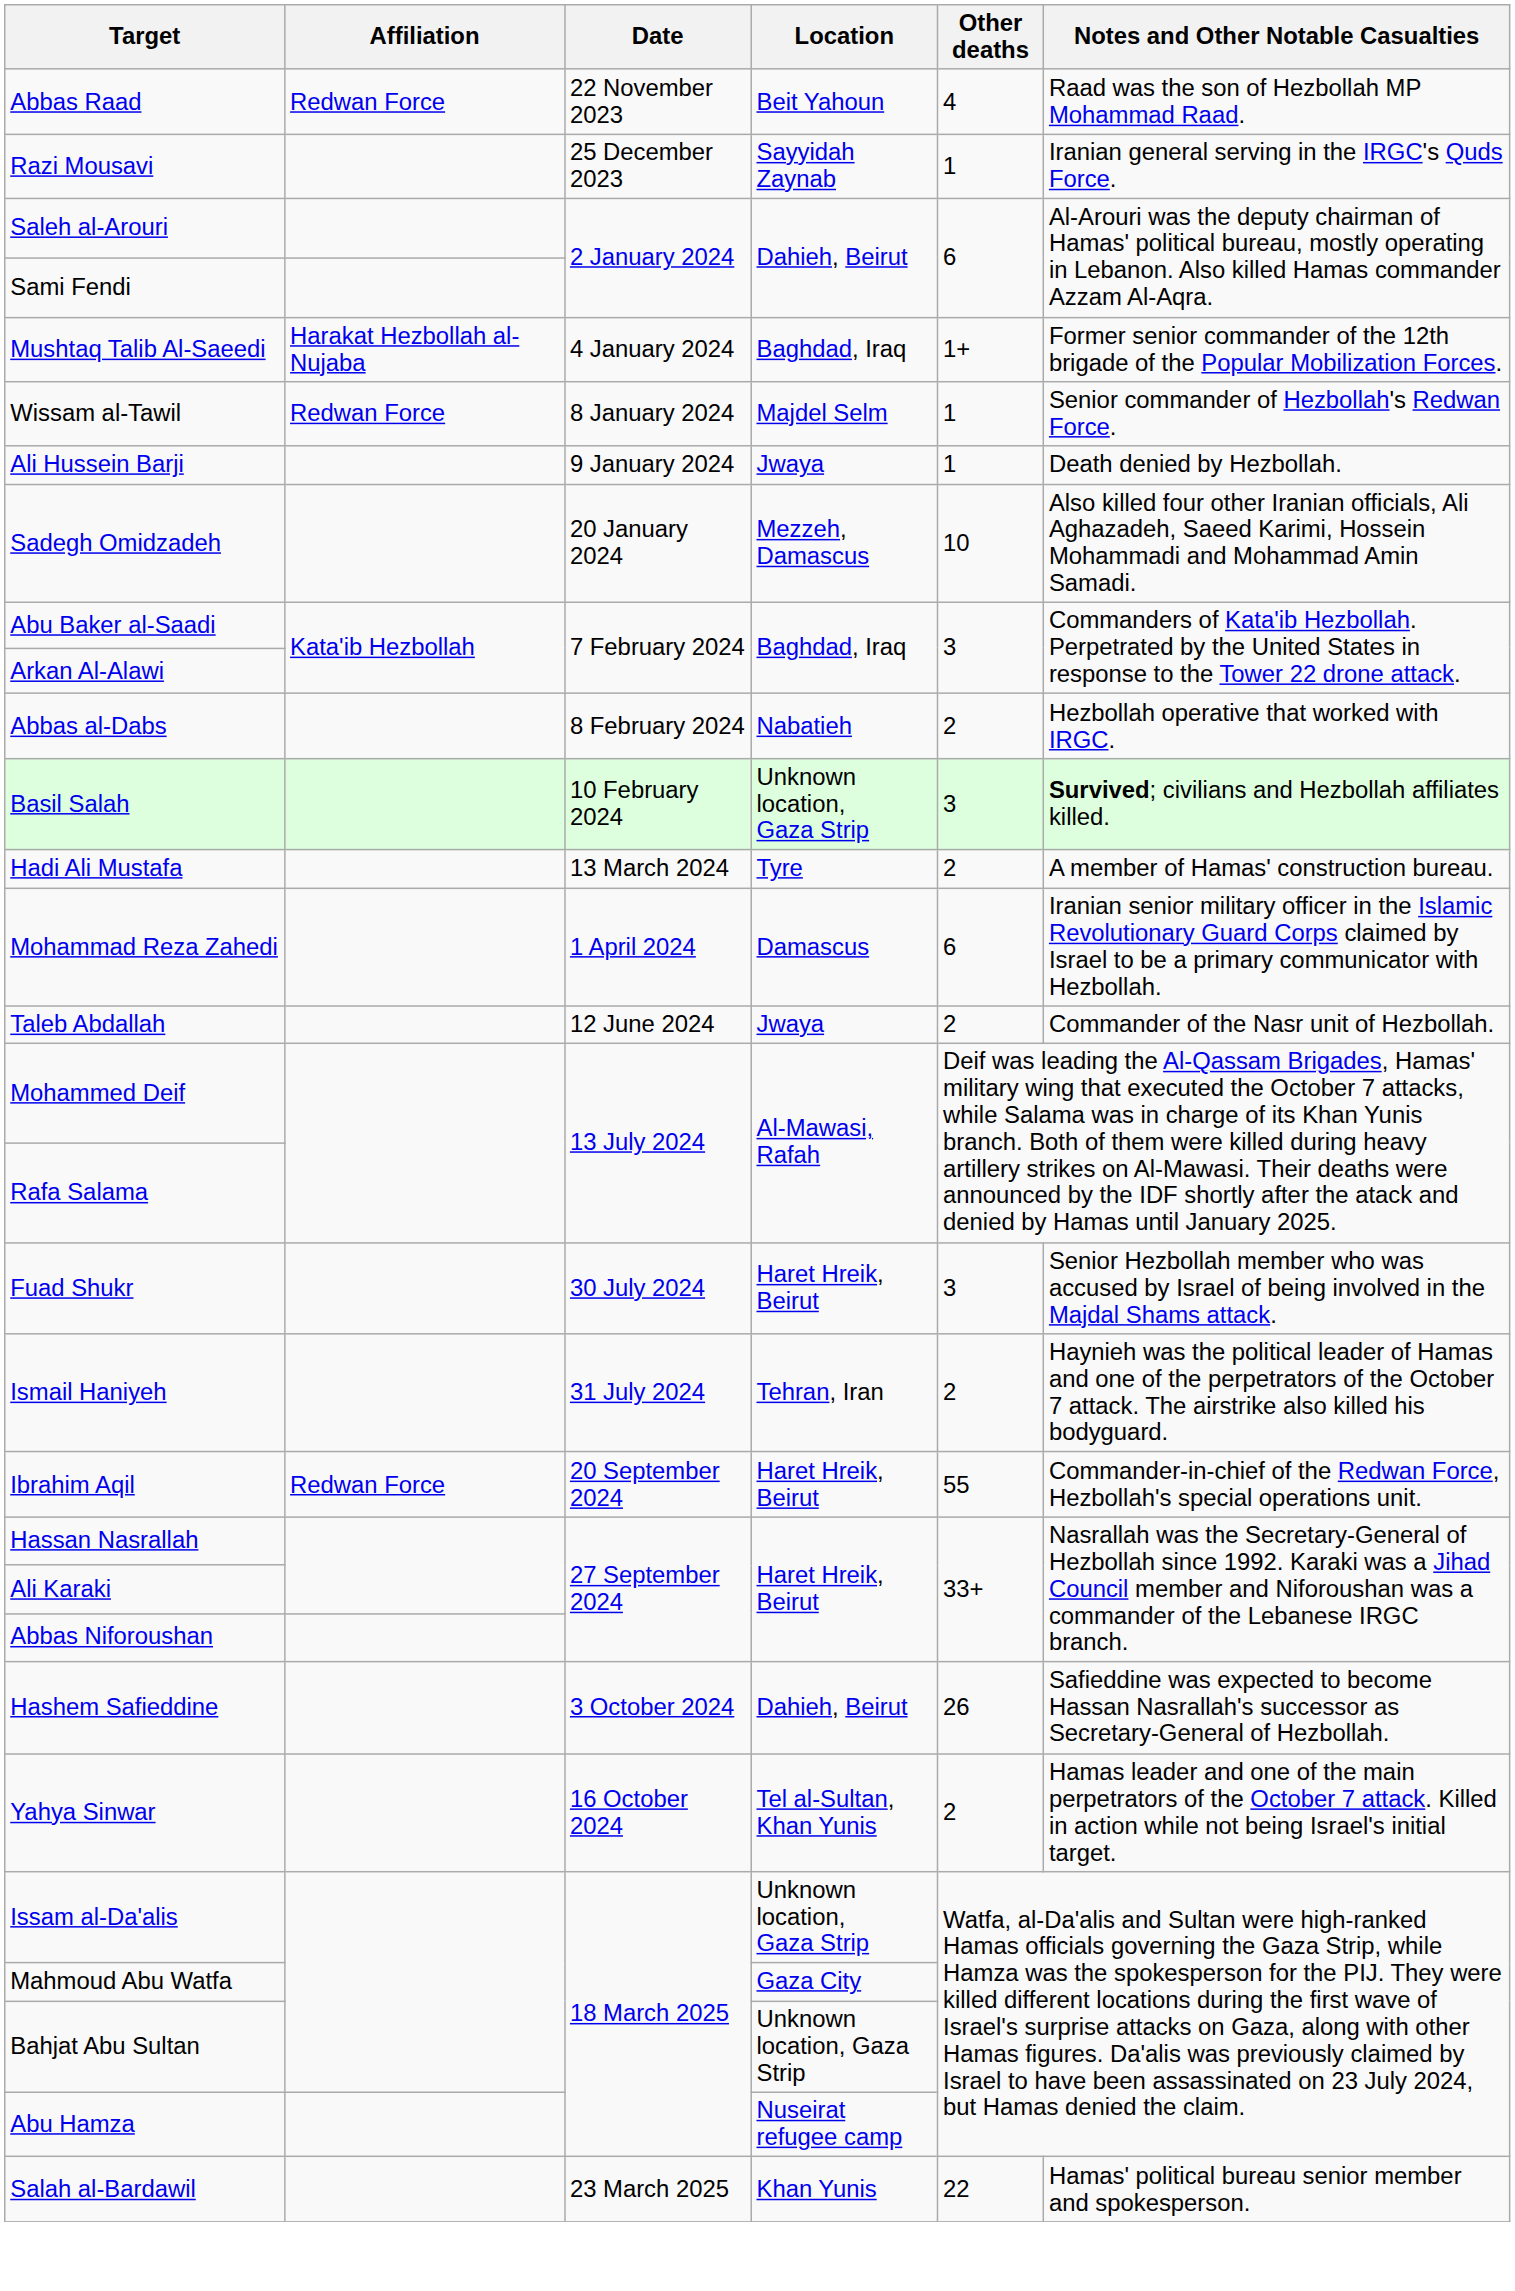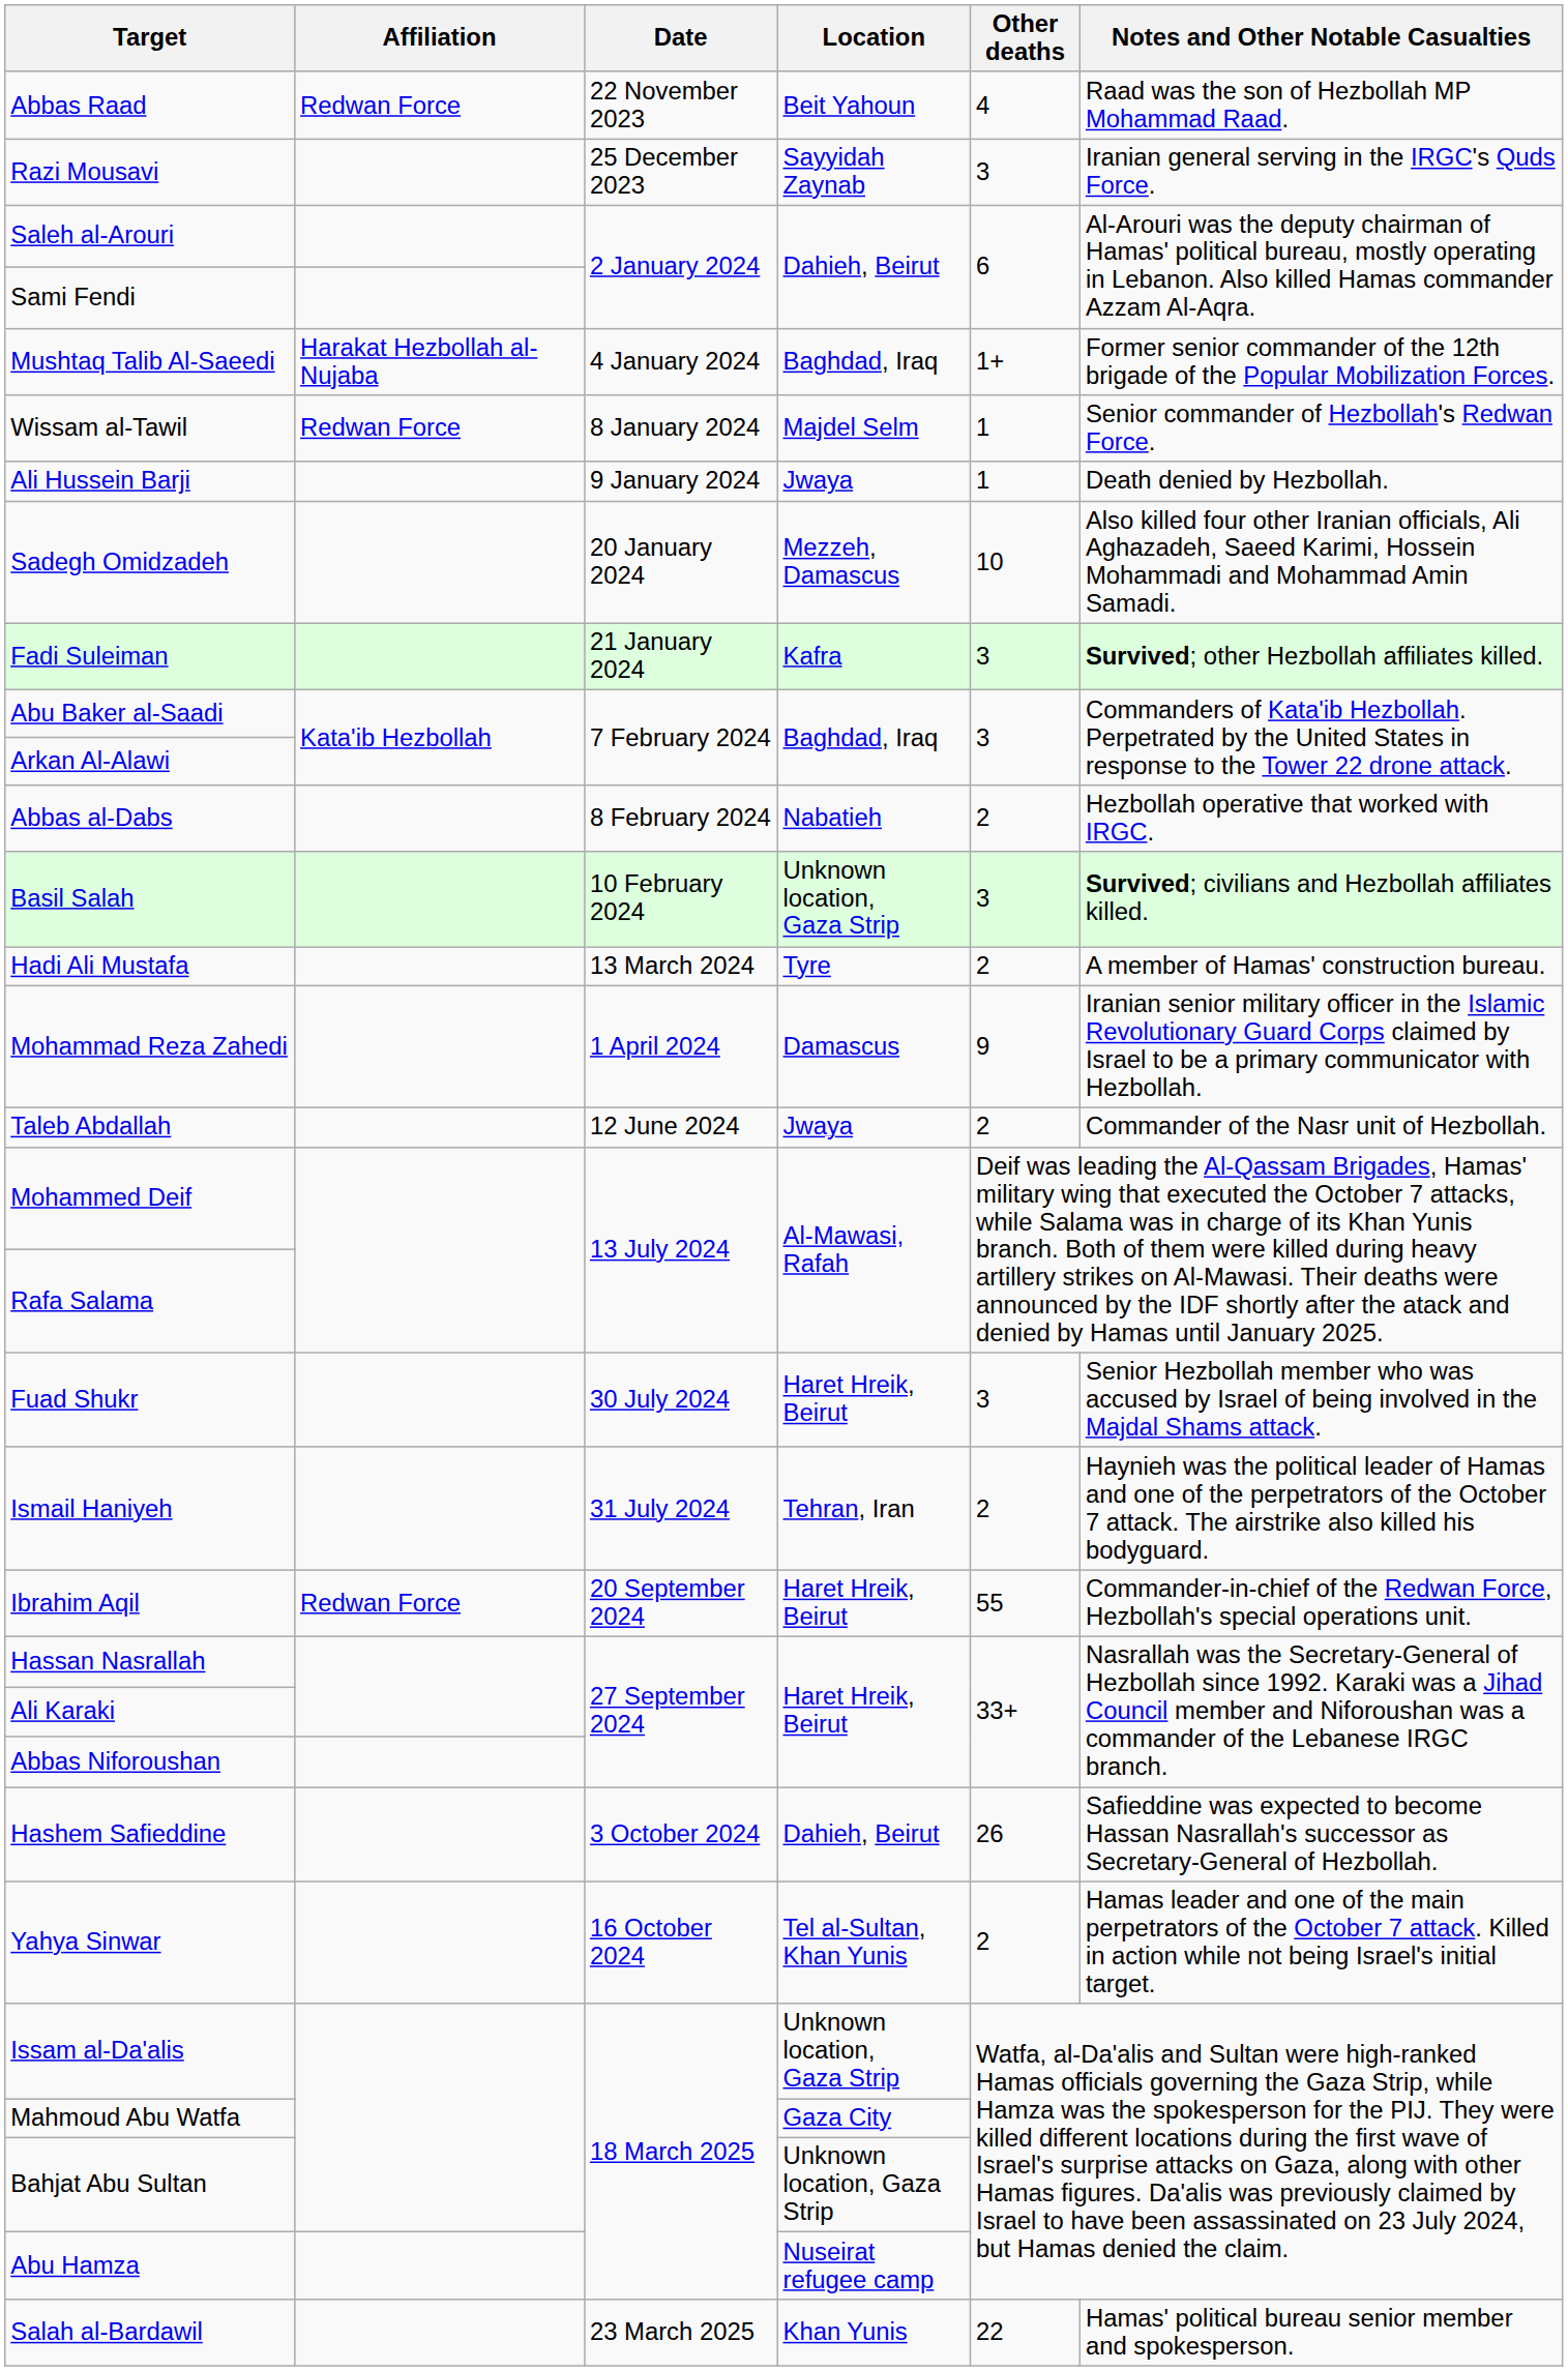Razi Mousavi | Other deaths: 1 -> 3
+ row: Fadi Suleiman | 21 January 2024 | Kafra | 3 | Survived; other Hezbollah affiliates killed.
Mohammad Reza Zahedi | Other deaths: 6 -> 9
